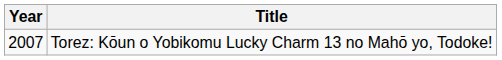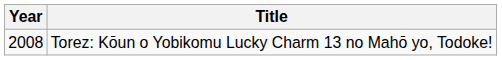Torez: Kōun o Yobikomu Lucky Charm 13 no Mahō yo, Todoke! | Year: 2007 -> 2008
